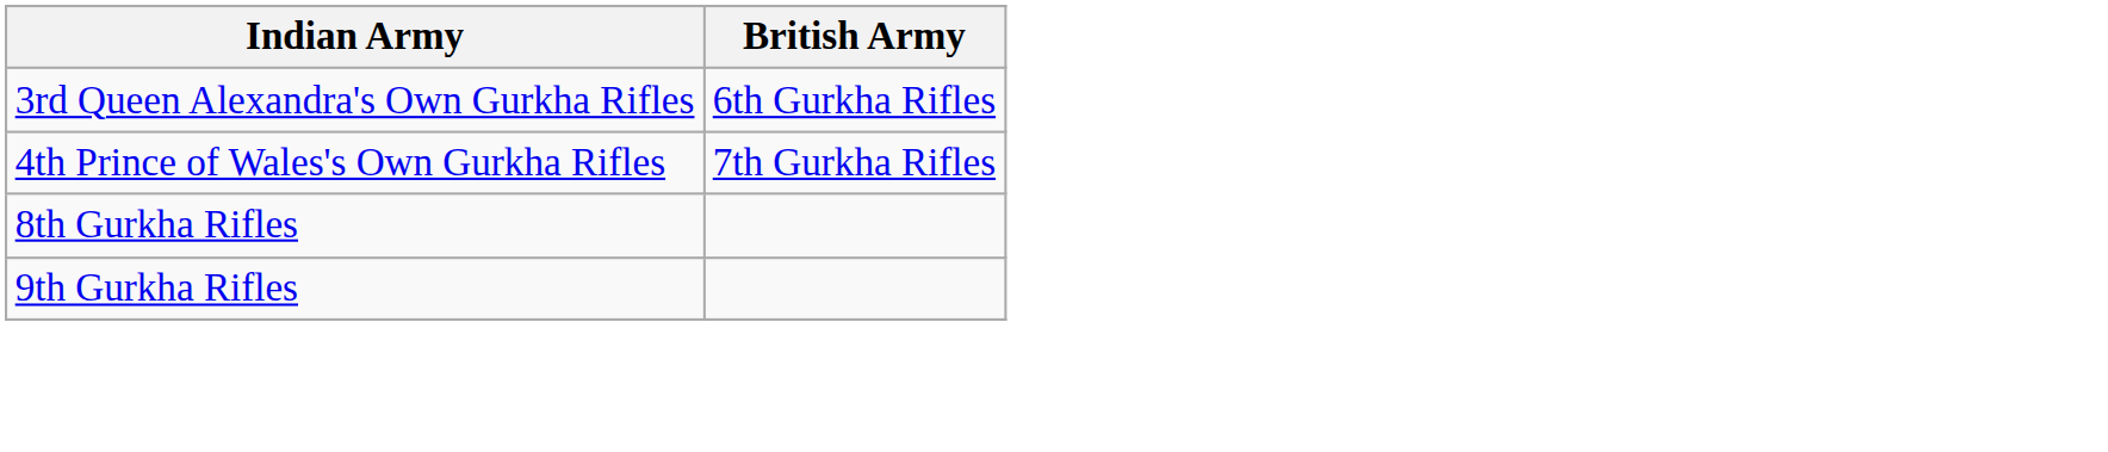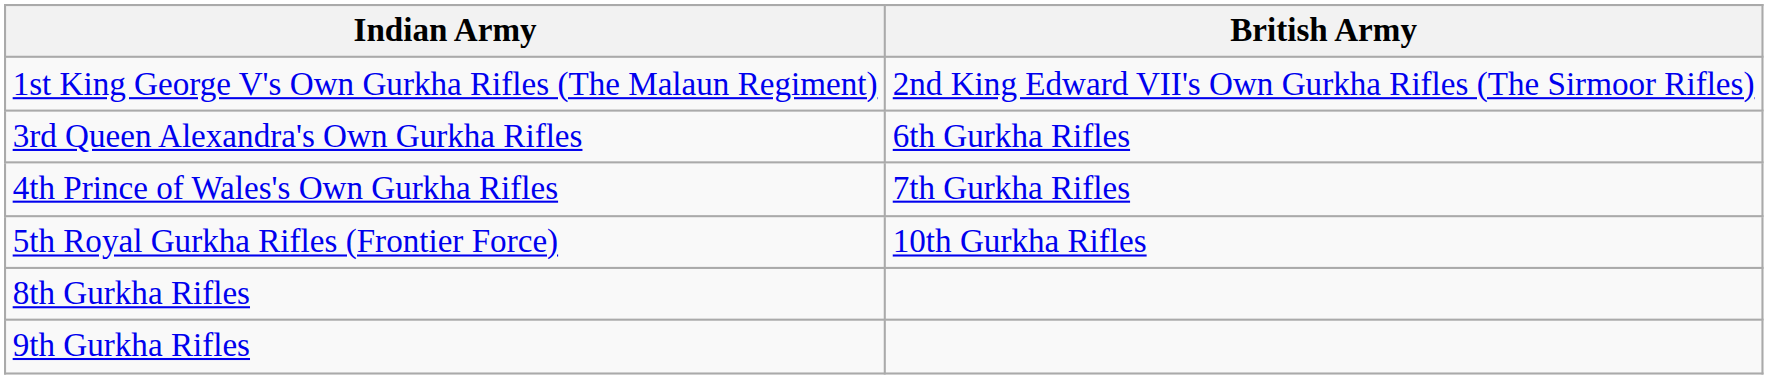+ row: 1st King George V's Own Gurkha Rifles (The Malaun Regiment) | 2nd King Edward VII's Own Gurkha Rifles (The Sirmoor Rifles)
+ row: 5th Royal Gurkha Rifles (Frontier Force) | 10th Gurkha Rifles
